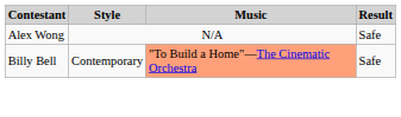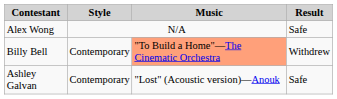Billy Bell | Result: Safe -> Withdrew
+ row: Ashley Galvan | Contemporary | "Lost" (Acoustic version)—Anouk | Safe
